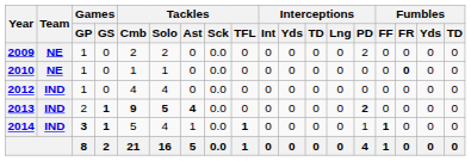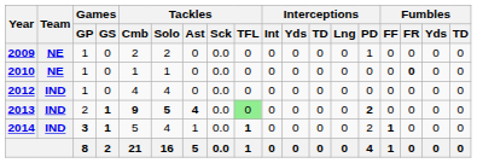2009 | Interceptions / PD: 2 -> 1
2013 | Tackles / TFL: no background -> lightgreen background
2014 | Interceptions / PD: 1 -> 2
